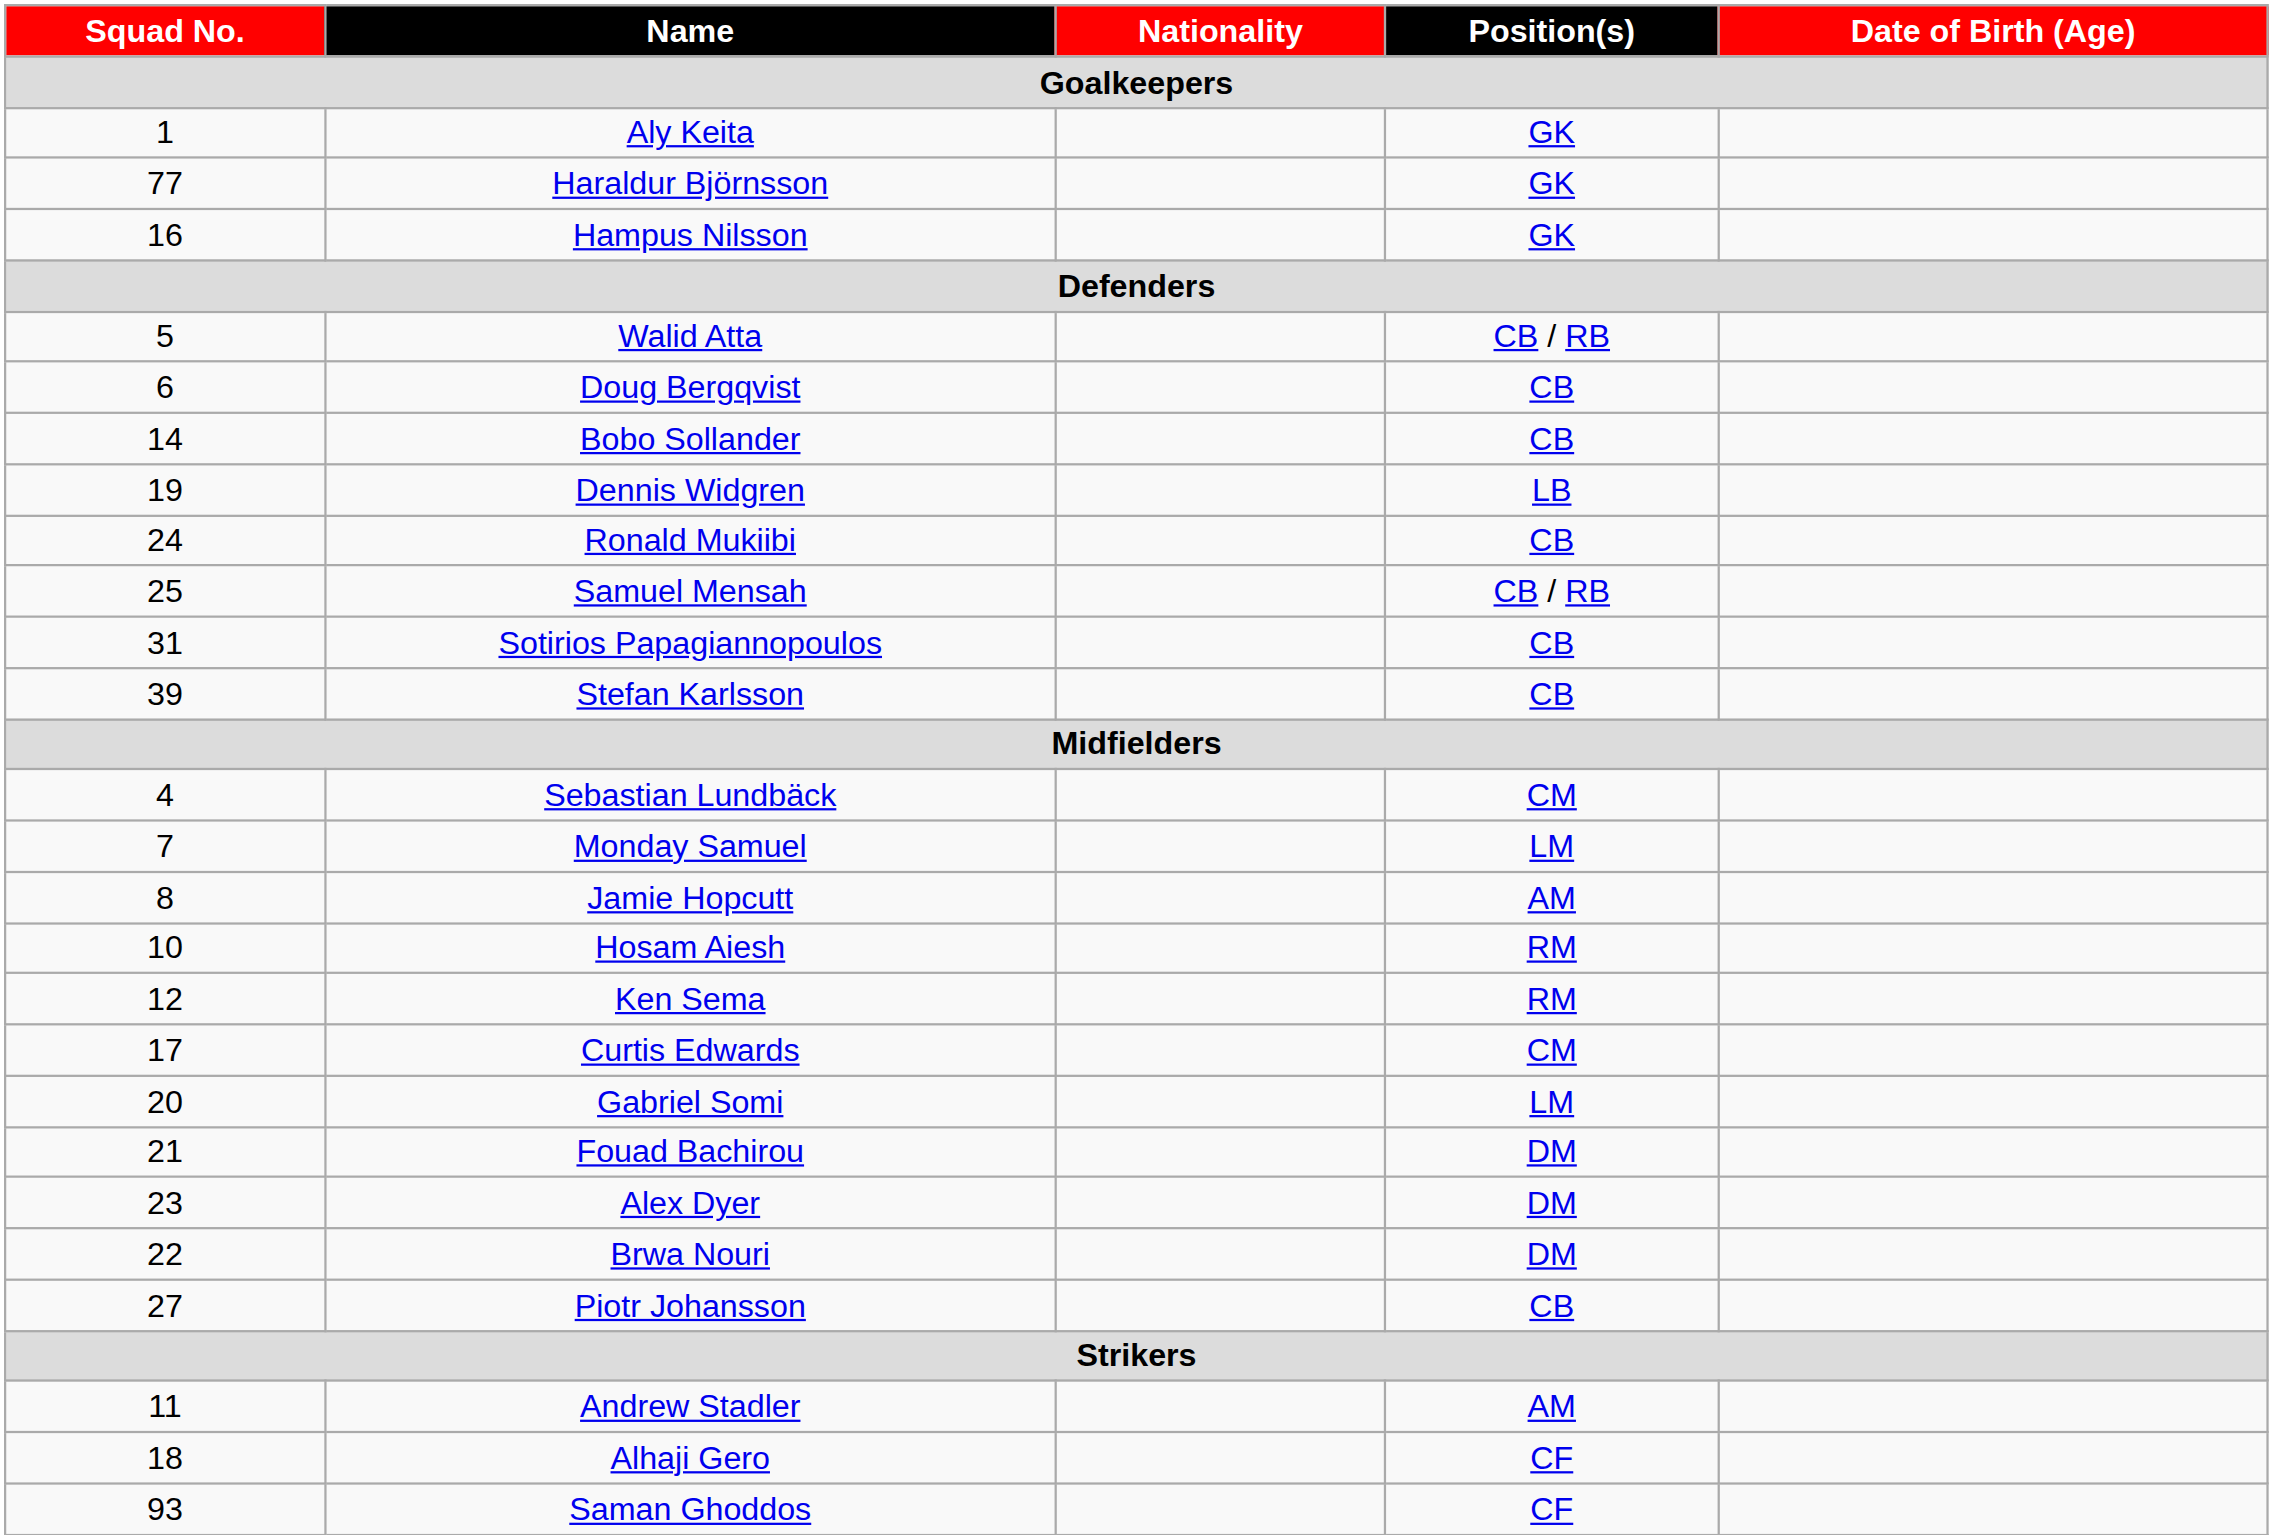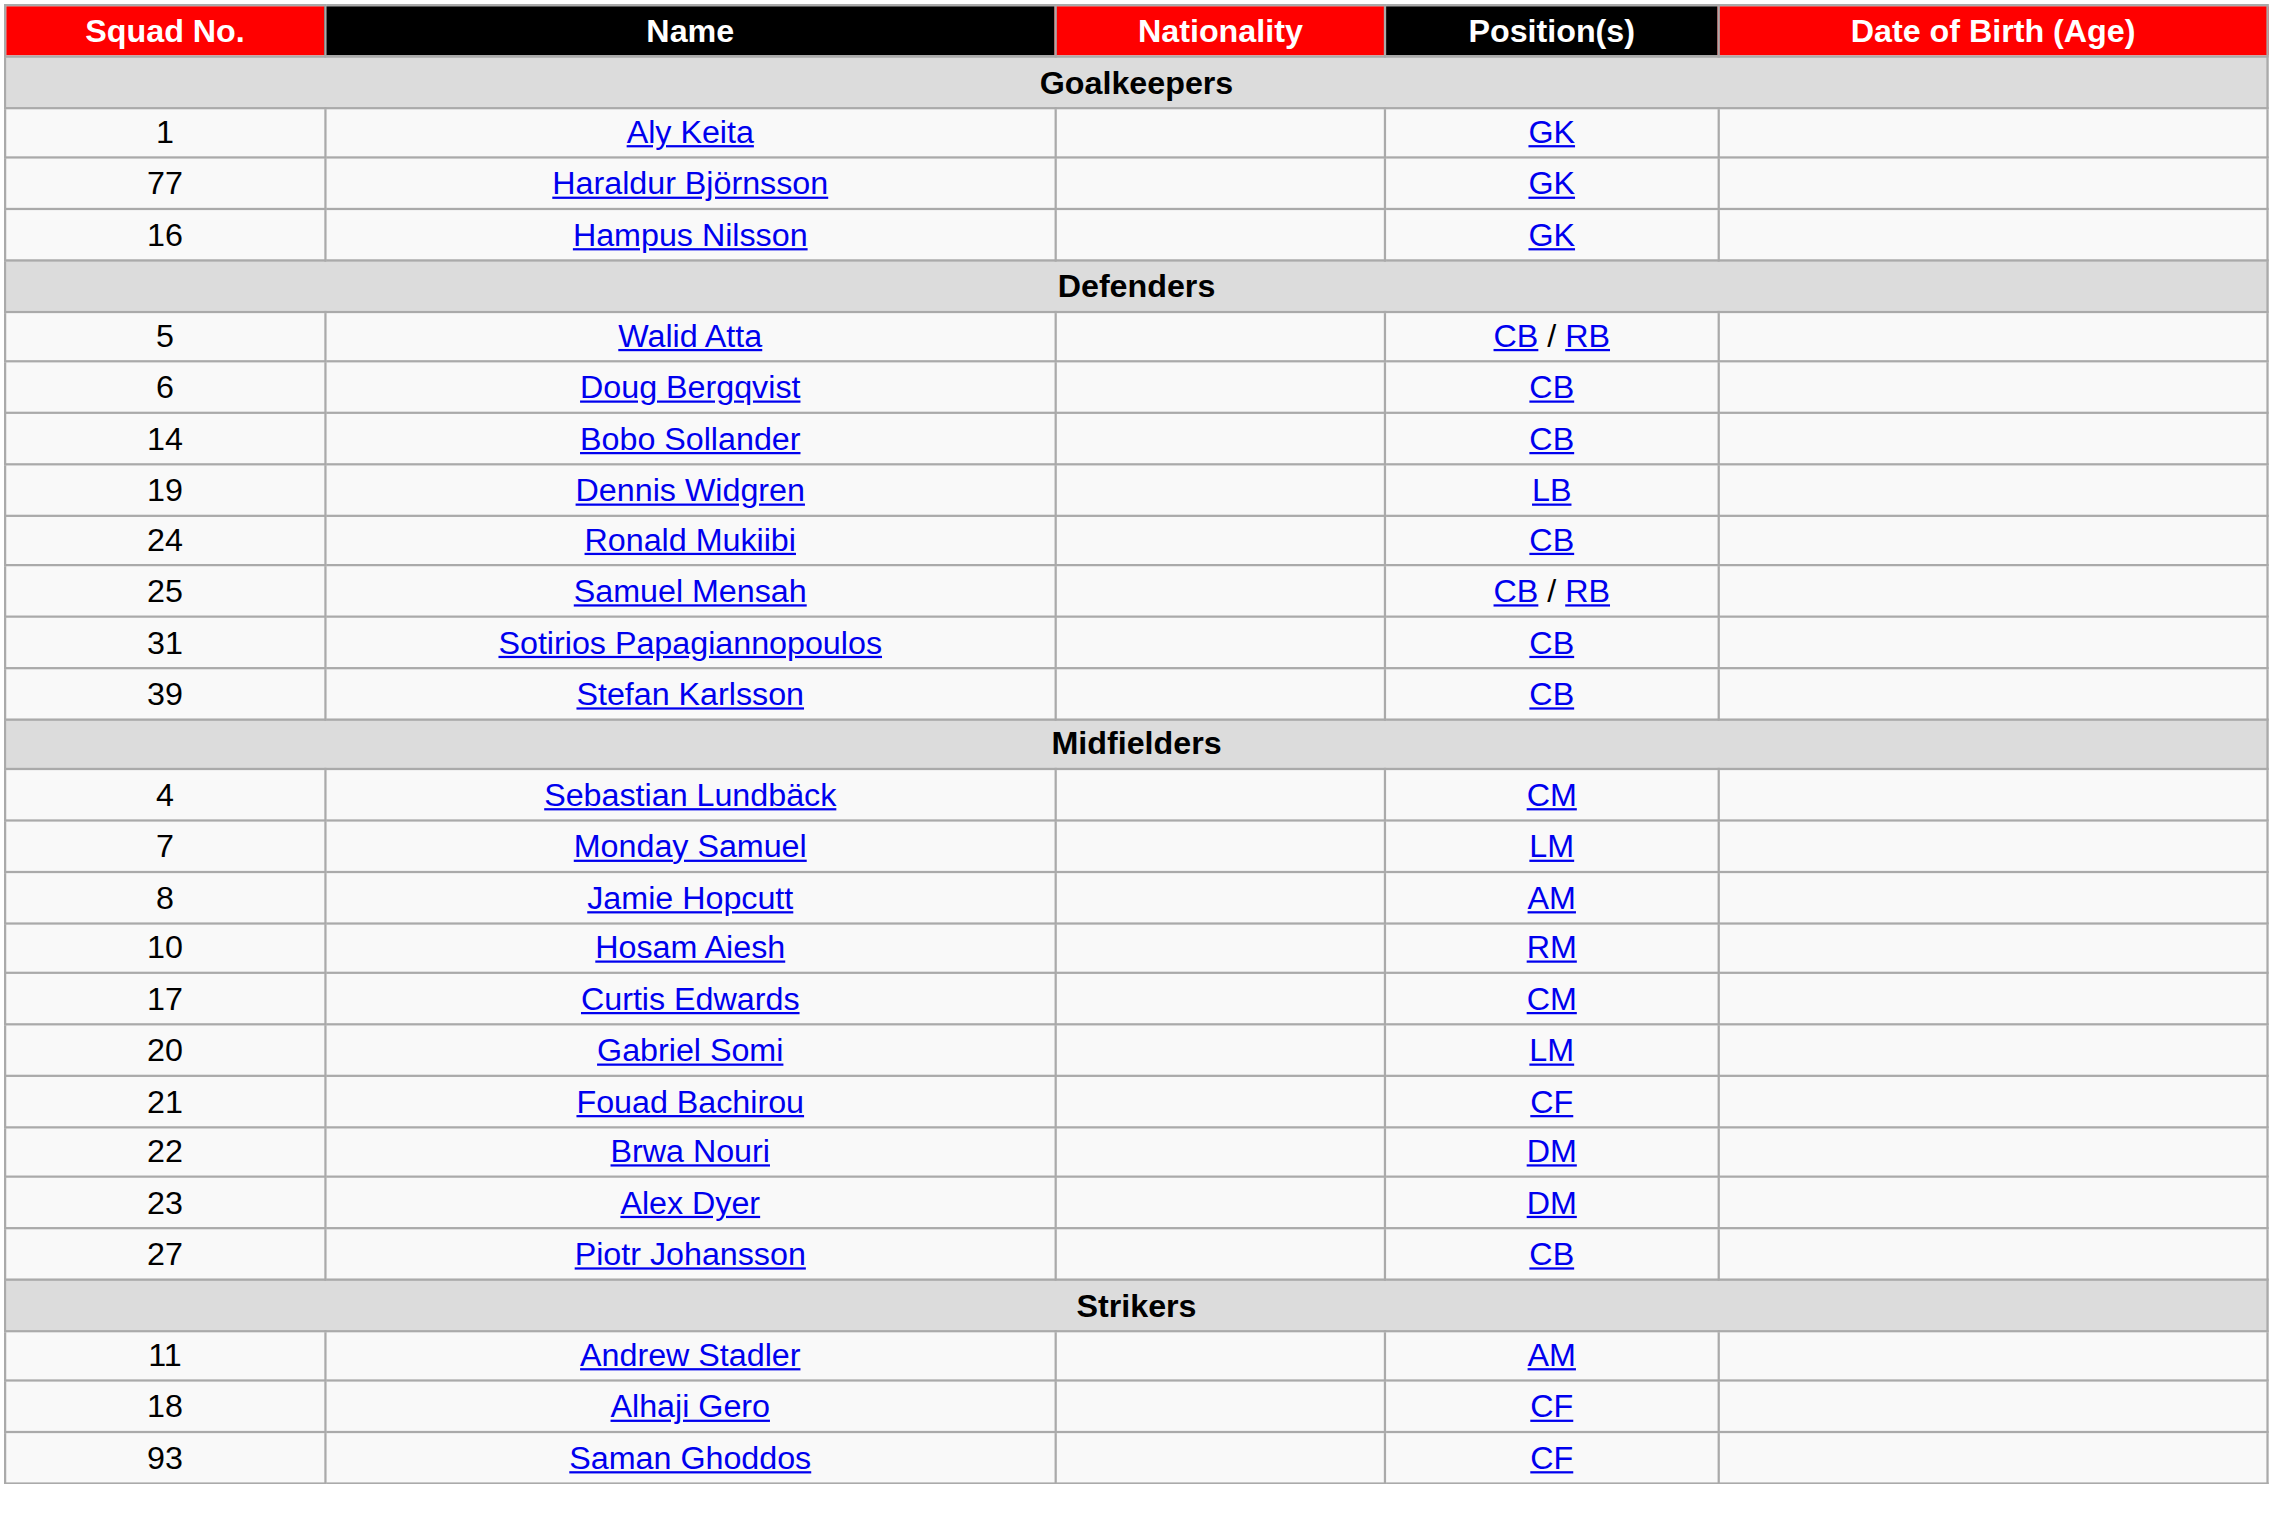- row: 12 | Ken Sema | RM
Fouad Bachirou | Position(s): DM -> CF
rows swapped: Brwa Nouri <-> Alex Dyer
